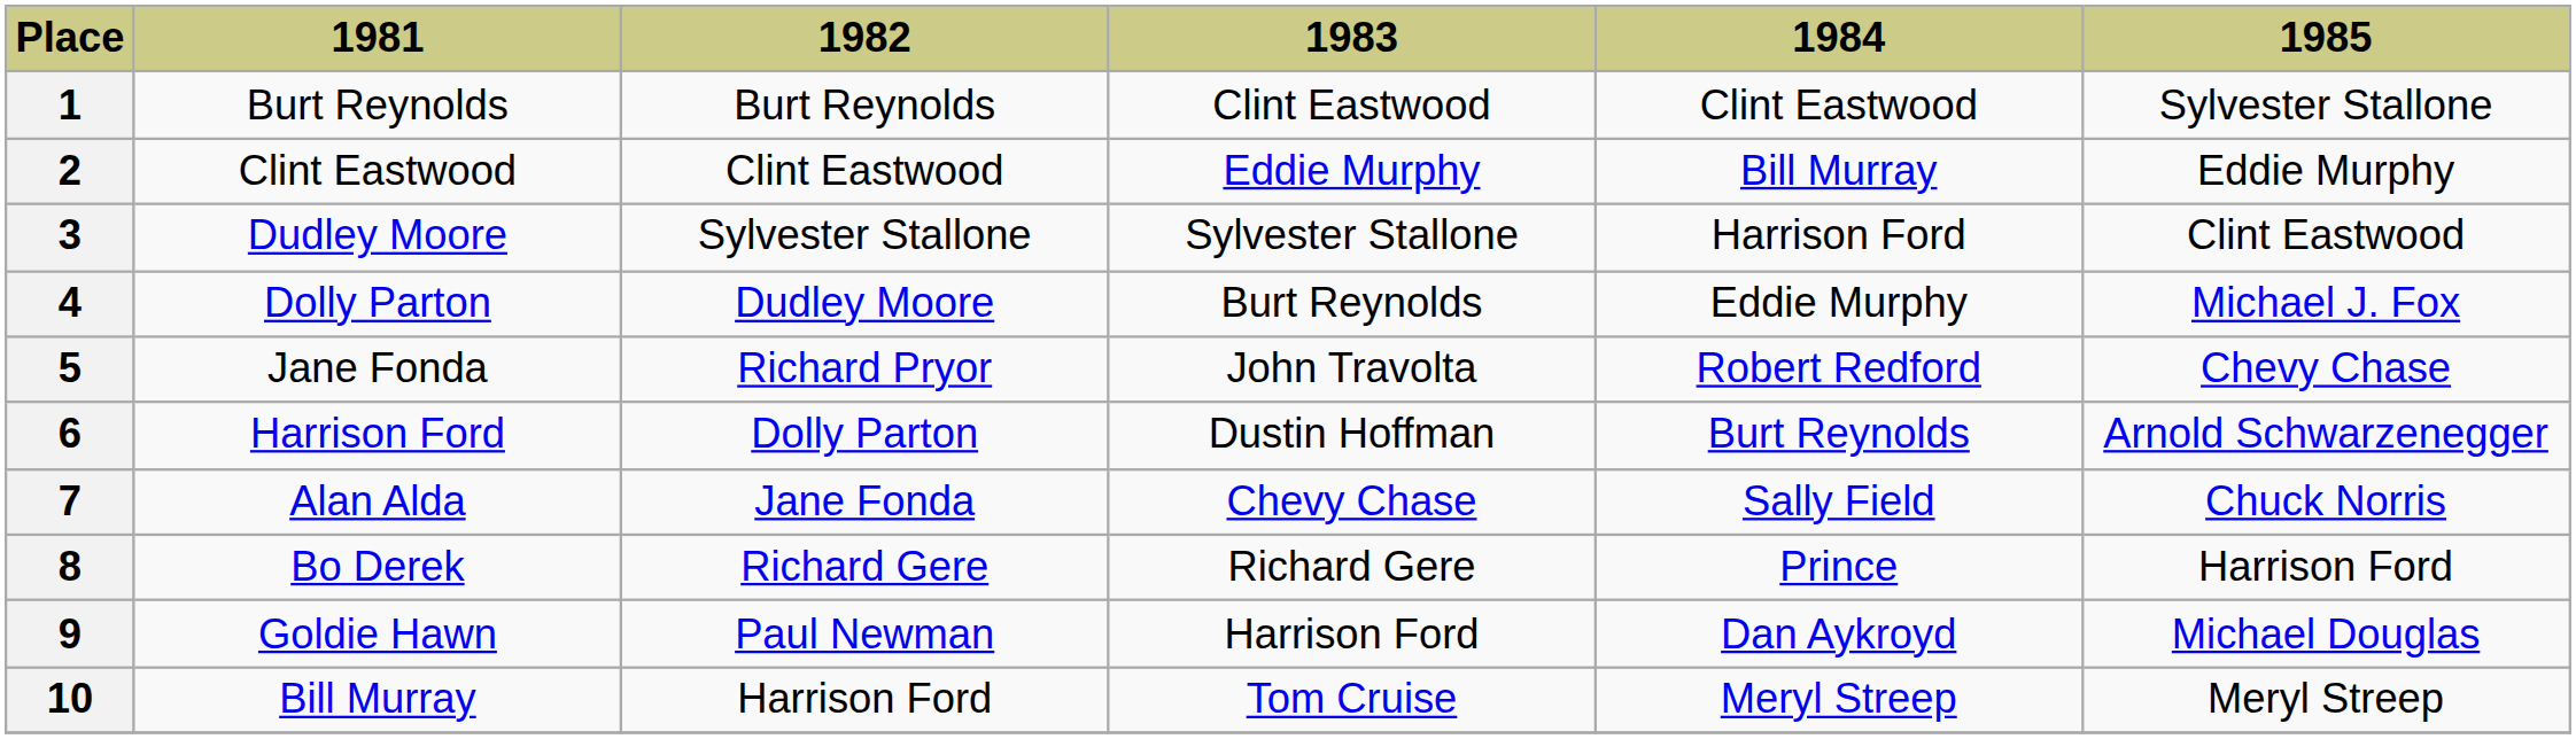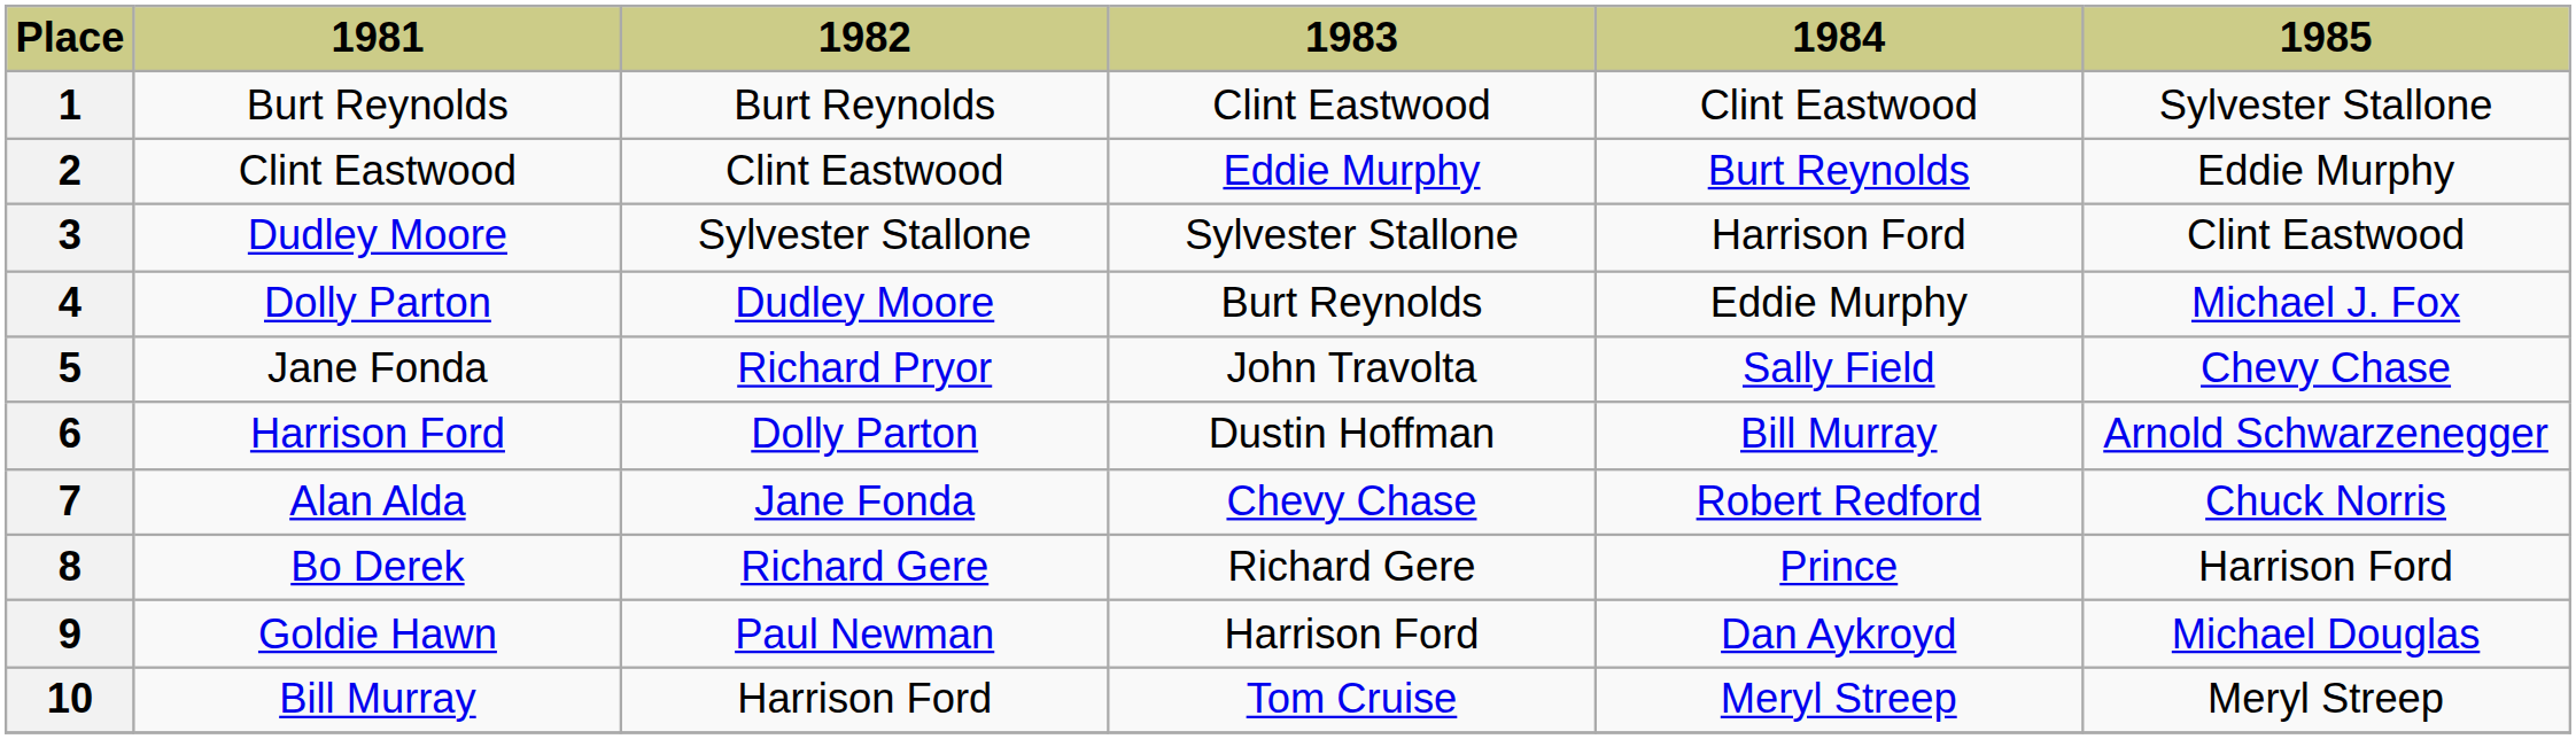2 | 1984: Bill Murray -> Burt Reynolds
5 | 1984: Robert Redford -> Sally Field
6 | 1984: Burt Reynolds -> Bill Murray
7 | 1984: Sally Field -> Robert Redford
